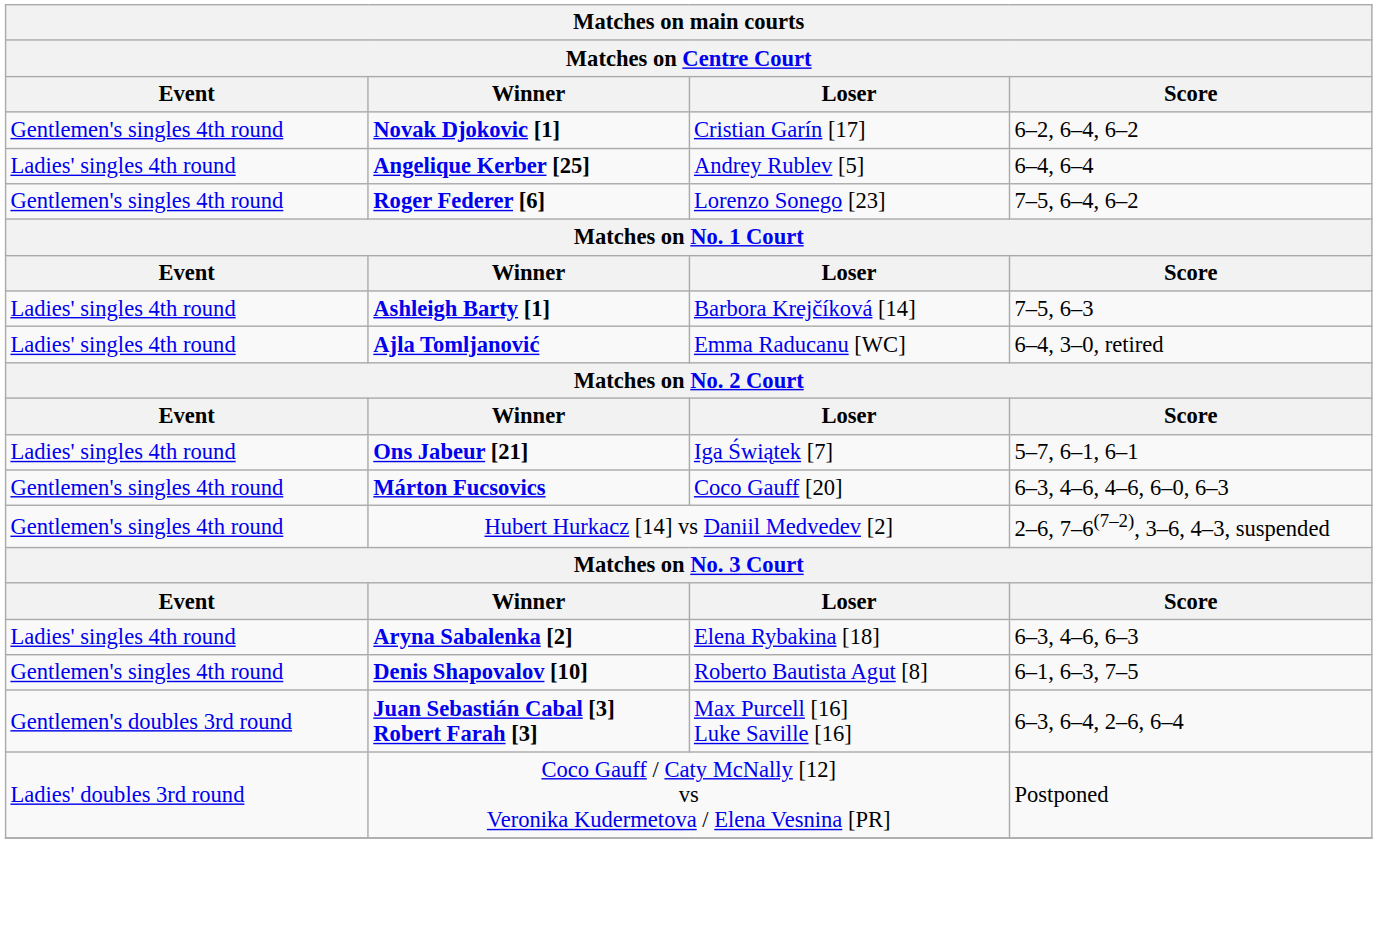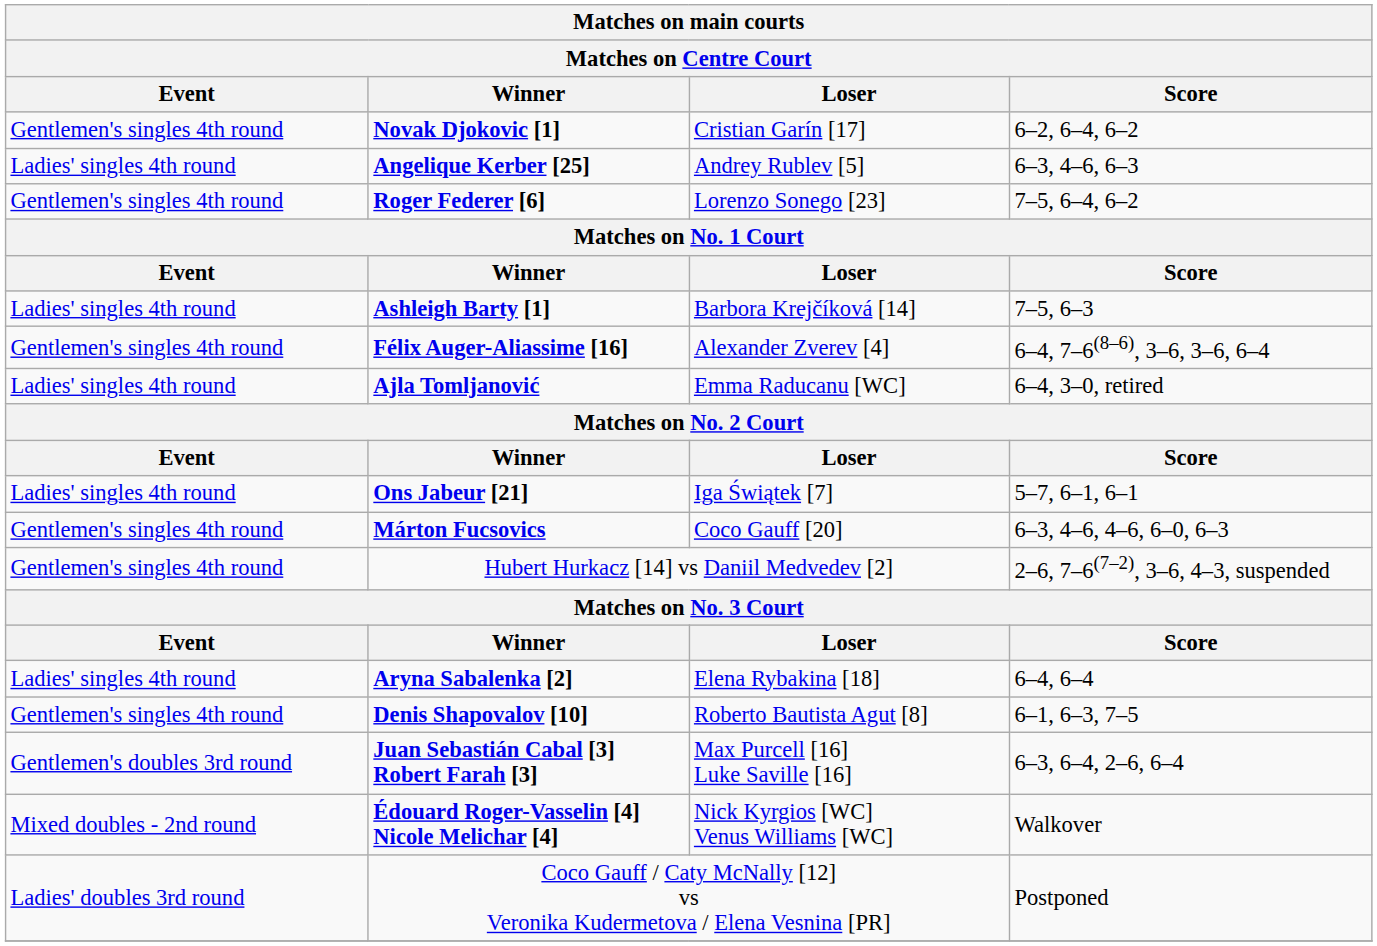Angelique Kerber [25] | Score: 6–4, 6–4 -> 6–3, 4–6, 6–3
+ row: Gentlemen's singles 4th round | Félix Auger-Aliassime [16] | Alexander Zverev [4] | 6–4, 7–6(8–6), 3–6, 3–6, 6–4
Aryna Sabalenka [2] | Score: 6–3, 4–6, 6–3 -> 6–4, 6–4
+ row: Mixed doubles - 2nd round | Édouard Roger-Vasselin [4] Nicole Melichar [4] | Nick Kyrgios [WC] Venus Williams [WC] | Walkover
